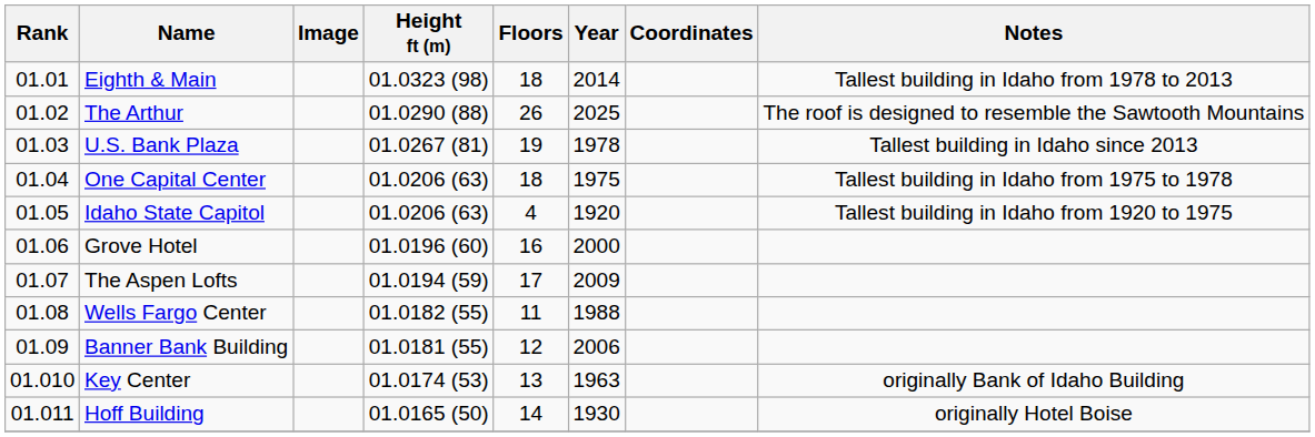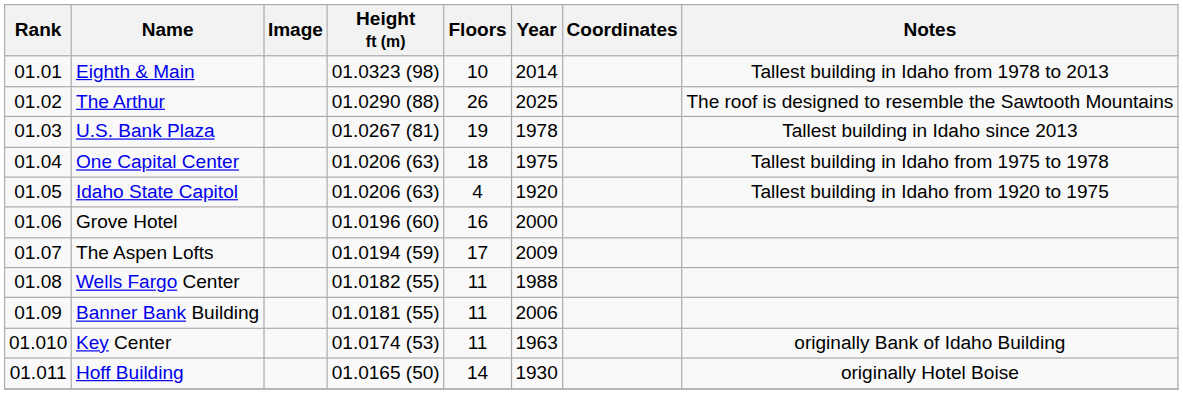Eighth & Main | Floors: 18 -> 10
Banner Bank Building | Floors: 12 -> 11
Key Center | Floors: 13 -> 11
